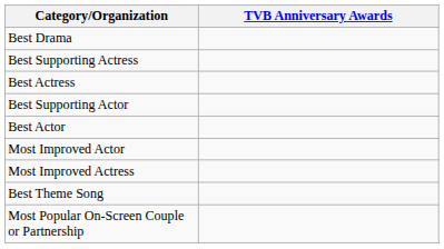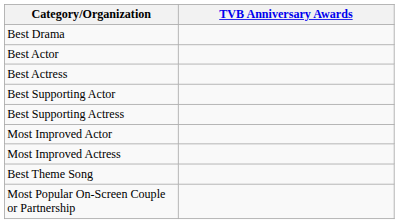rows swapped: Best Actor <-> Best Supporting Actress
